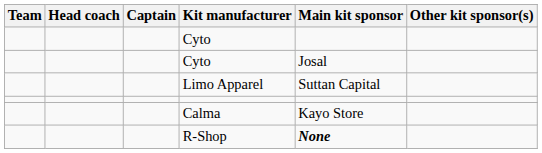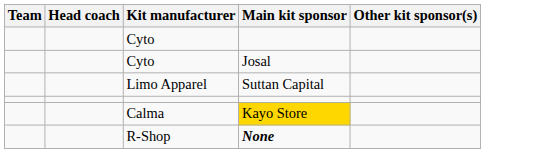- column: Captain
Calma | Main kit sponsor: no background -> gold background
